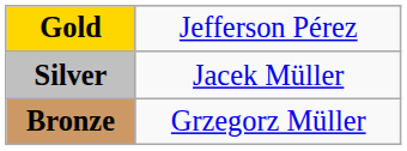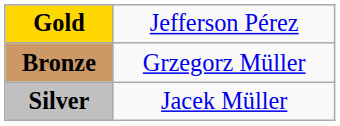rows swapped: Silver <-> Bronze
